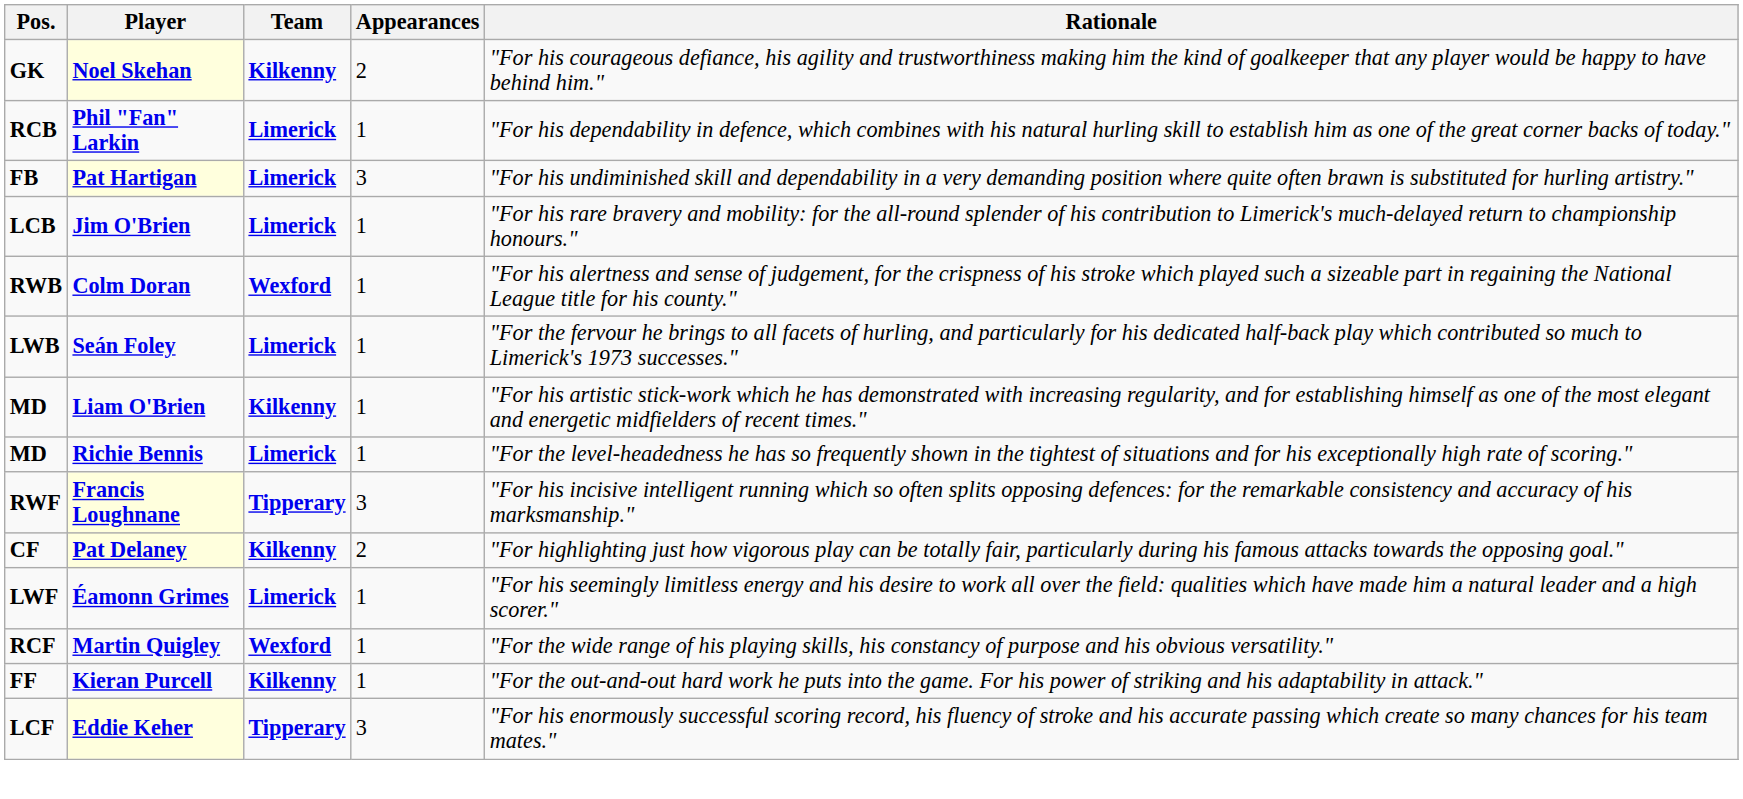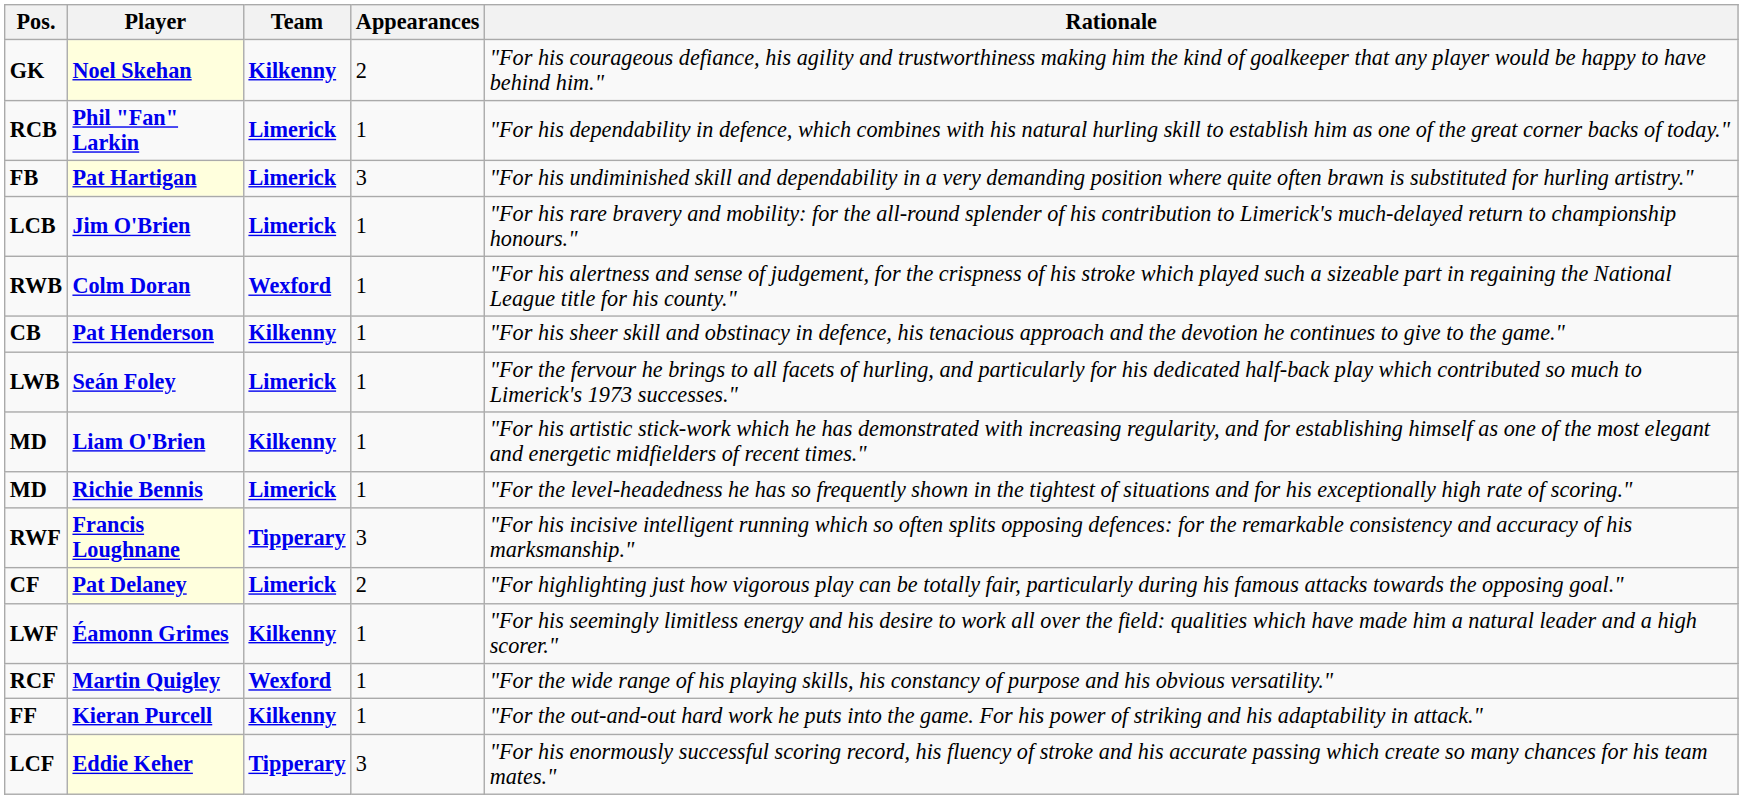+ row: CB | Pat Henderson | Kilkenny | 1 | "For his sheer skill and obstinacy in defence, his tenacious approach and the devotion he continues to give to the game."
Pat Delaney | Team: Kilkenny -> Limerick
Éamonn Grimes | Team: Limerick -> Kilkenny
